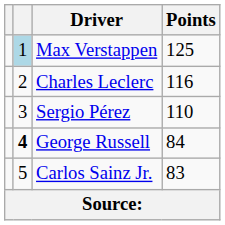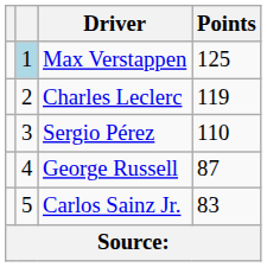Charles Leclerc | Points: 116 -> 119
George Russell | column 2: bold -> normal
George Russell | Points: 84 -> 87
